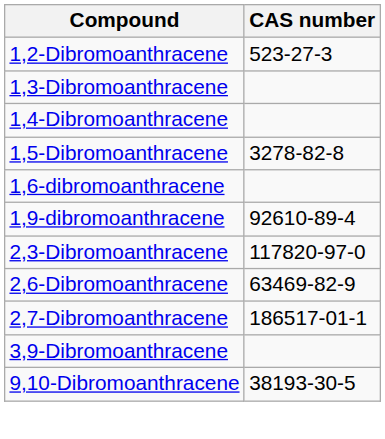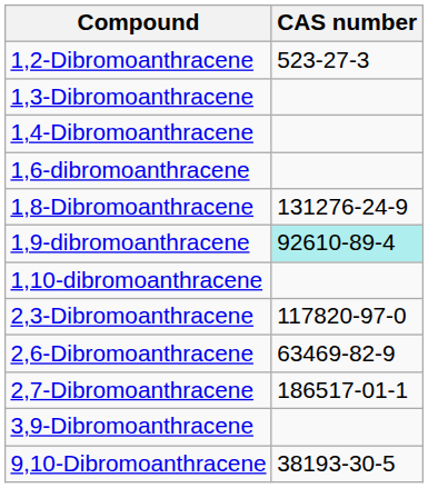- row: 1,5-Dibromoanthracene | 3278-82-8
+ row: 1,8-Dibromoanthracene | 131276-24-9
1,9-dibromoanthracene | CAS number: no background -> paleturquoise background
+ row: 1,10-dibromoanthracene
